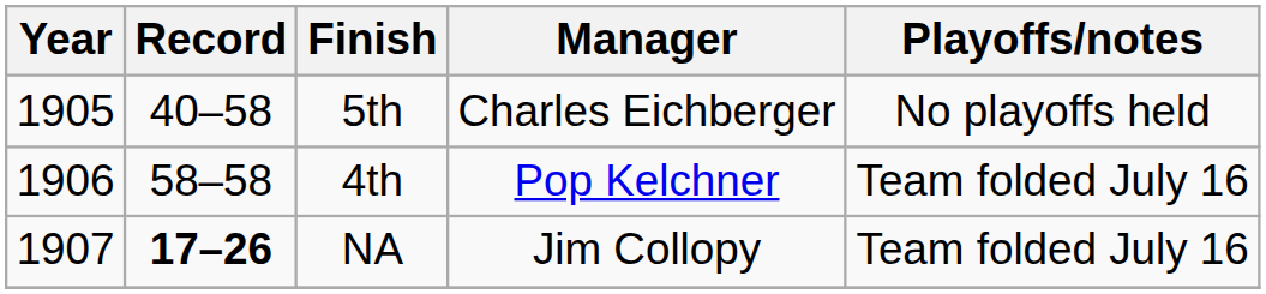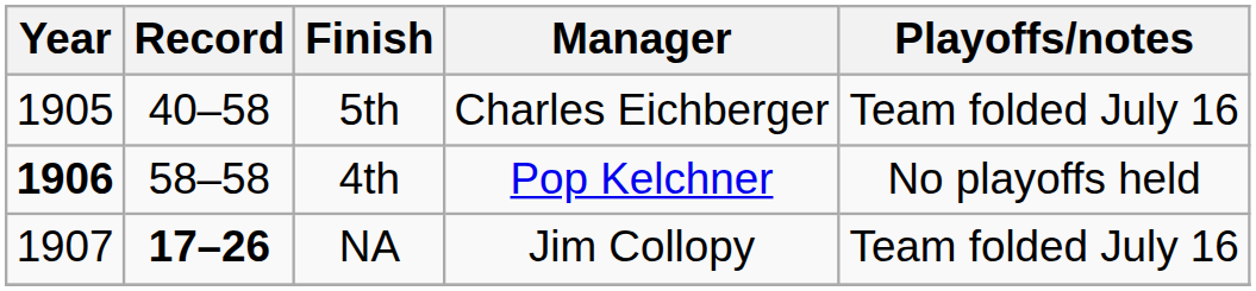5th | Playoffs/notes: No playoffs held -> Team folded July 16
4th | Year: normal -> bold
4th | Playoffs/notes: Team folded July 16 -> No playoffs held
